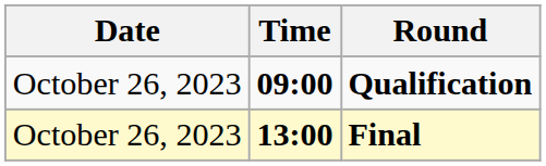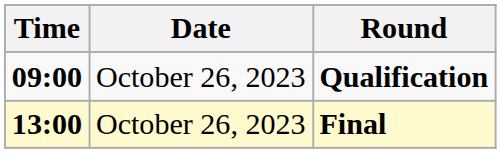columns swapped: Date <-> Time
